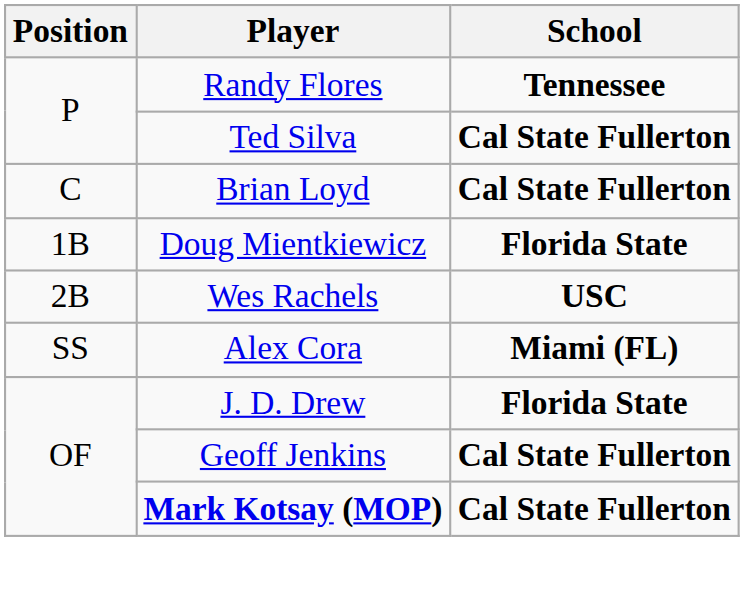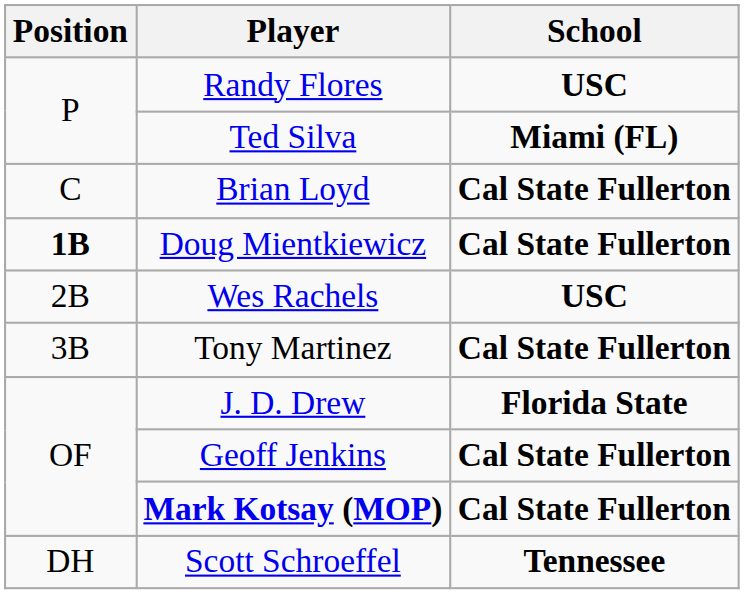Randy Flores | School: Tennessee -> USC
Ted Silva | School: Cal State Fullerton -> Miami (FL)
Doug Mientkiewicz | Position: normal -> bold
Doug Mientkiewicz | School: Florida State -> Cal State Fullerton
+ row: 3B | Tony Martinez | Cal State Fullerton
- row: SS | Alex Cora | Miami (FL)
+ row: DH | Scott Schroeffel | Tennessee
